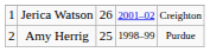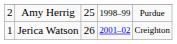rows swapped: Jerica Watson <-> Amy Herrig
